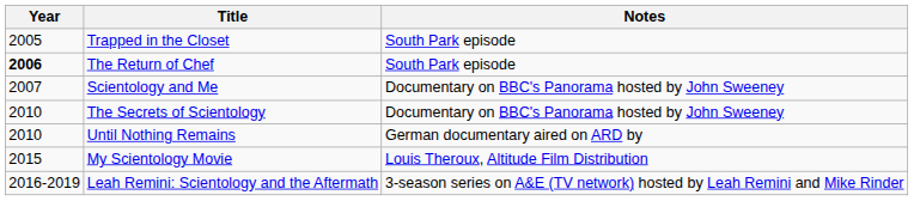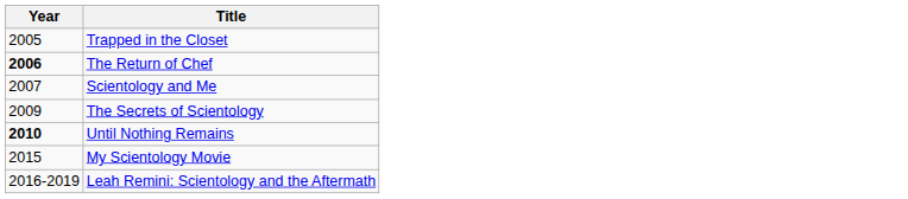- column: Notes | South Park episode | South Park episode | Documentary on BBC's Panorama hosted by John Sweeney | Documentary on BBC's Panorama hosted by John Sweeney | German documentary aired on ARD by | Louis Theroux, Altitude Film Distribution | 3-season series on A&E (TV network) hosted by Leah Remini and Mike Rinder
The Secrets of Scientology | Year: 2010 -> 2009
Until Nothing Remains | Year: normal -> bold
